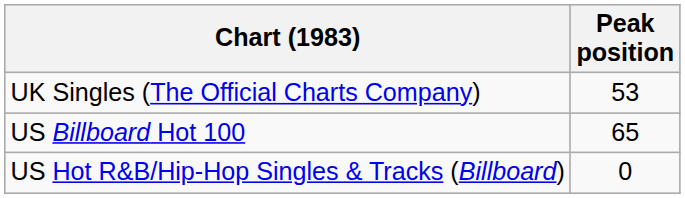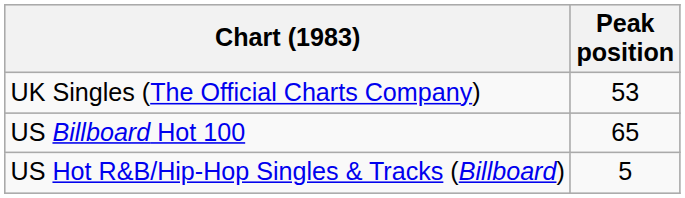US Hot R&B/Hip-Hop Singles & Tracks (Billboard) | Peak position: 0 -> 5
